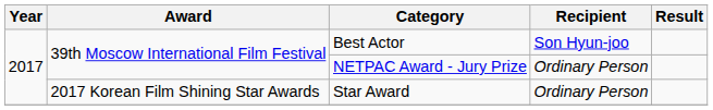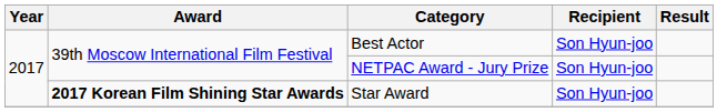NETPAC Award - Jury Prize | Recipient: Ordinary Person -> Son Hyun-joo
Star Award | Award: normal -> bold
Star Award | Recipient: Ordinary Person -> Son Hyun-joo
